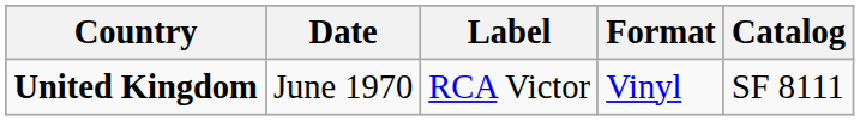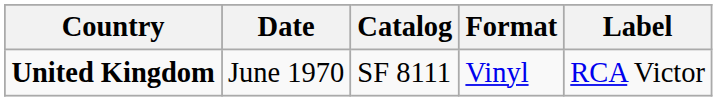columns swapped: Label <-> Catalog
